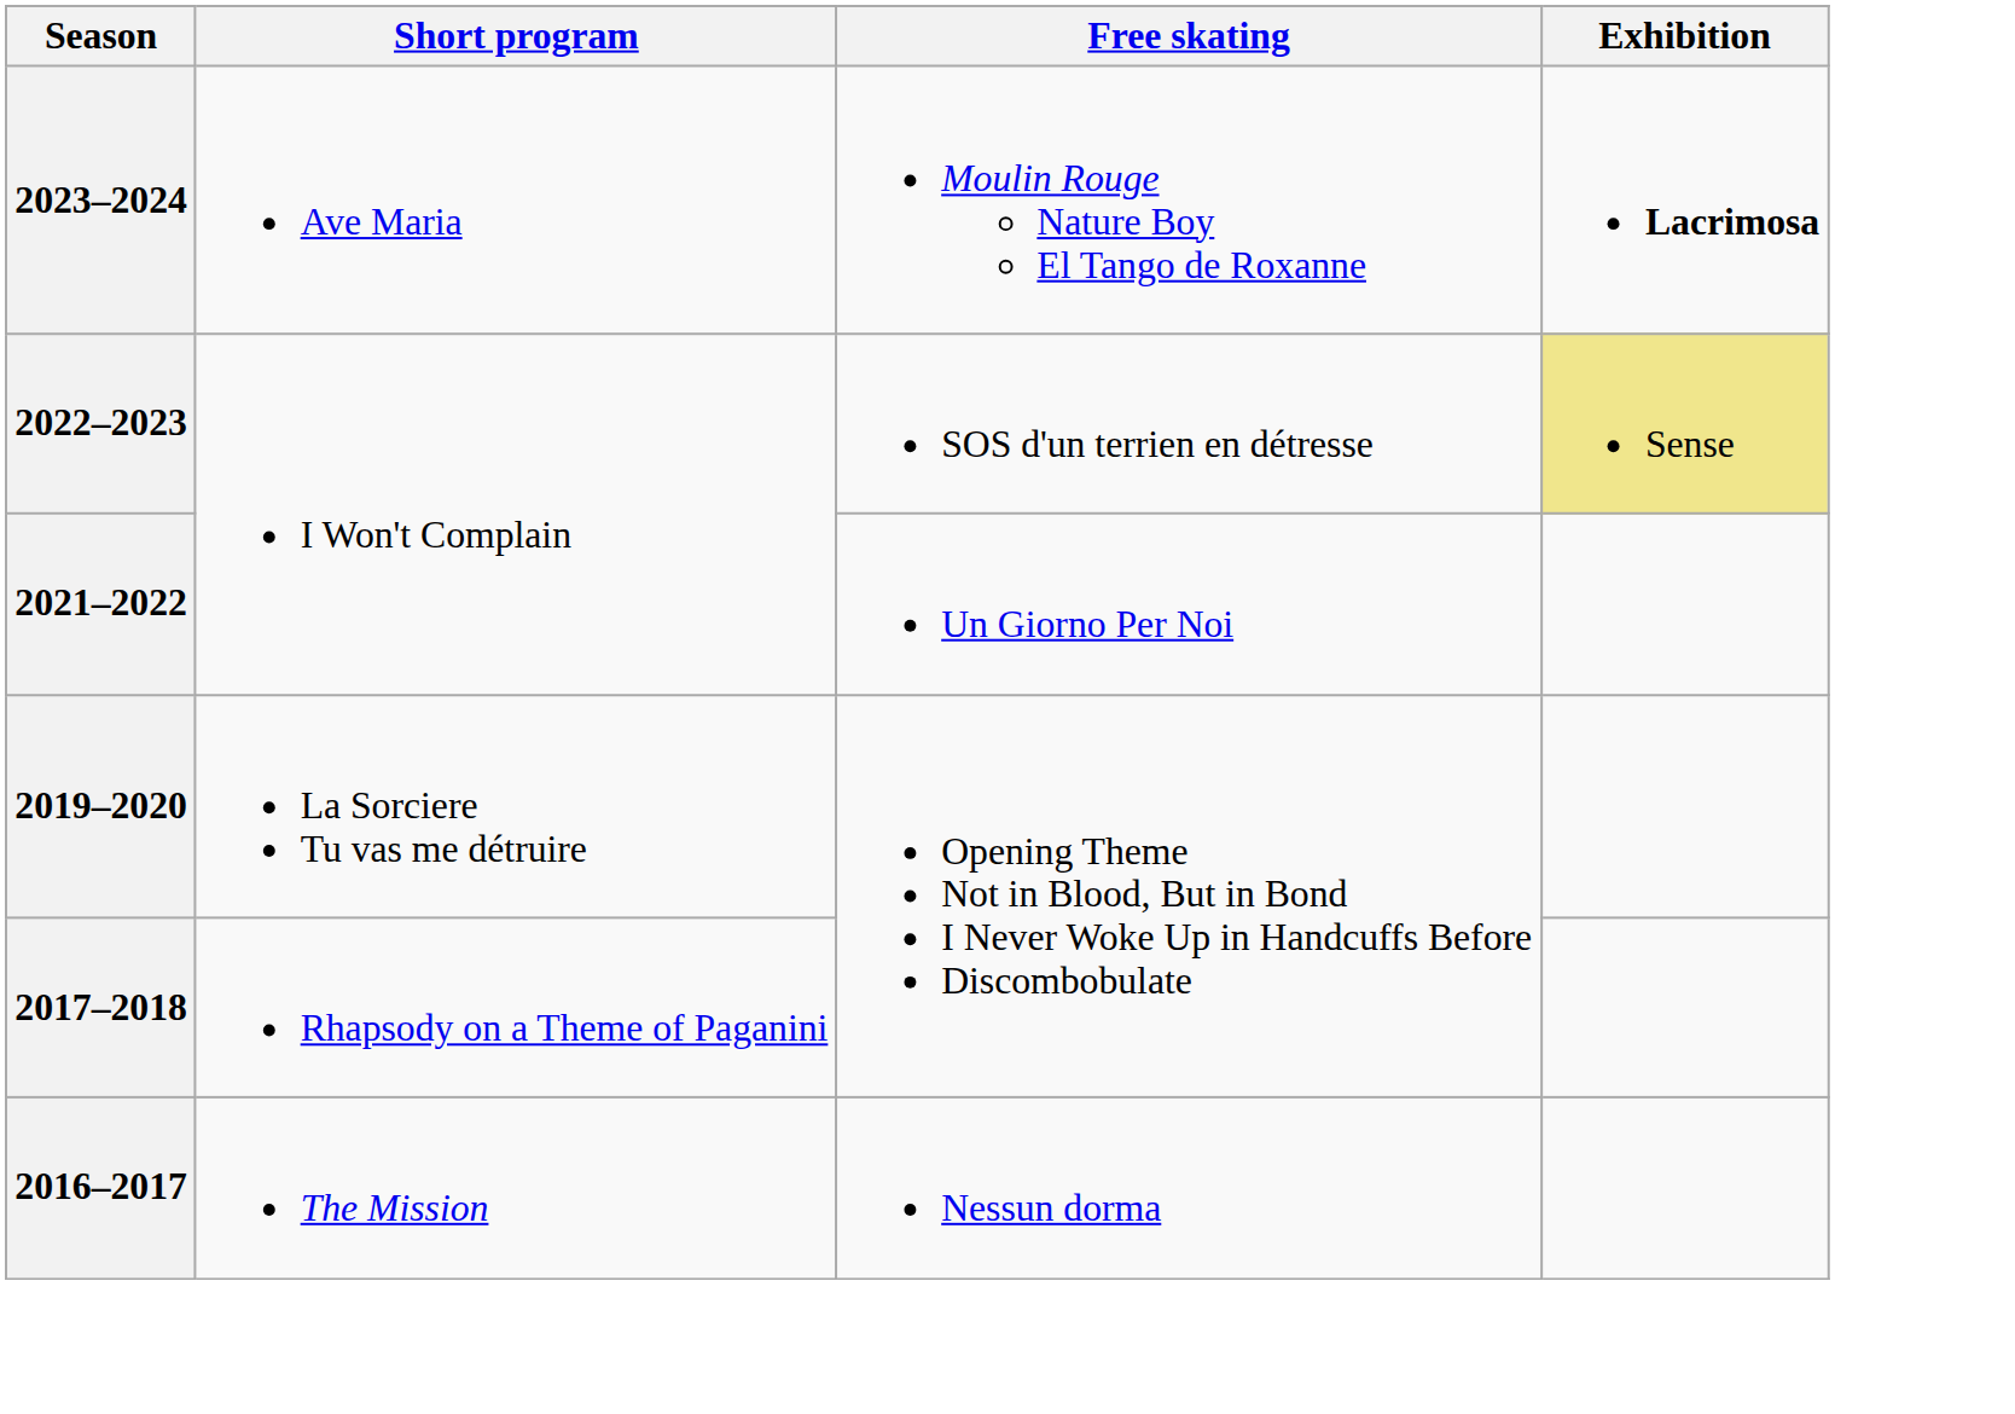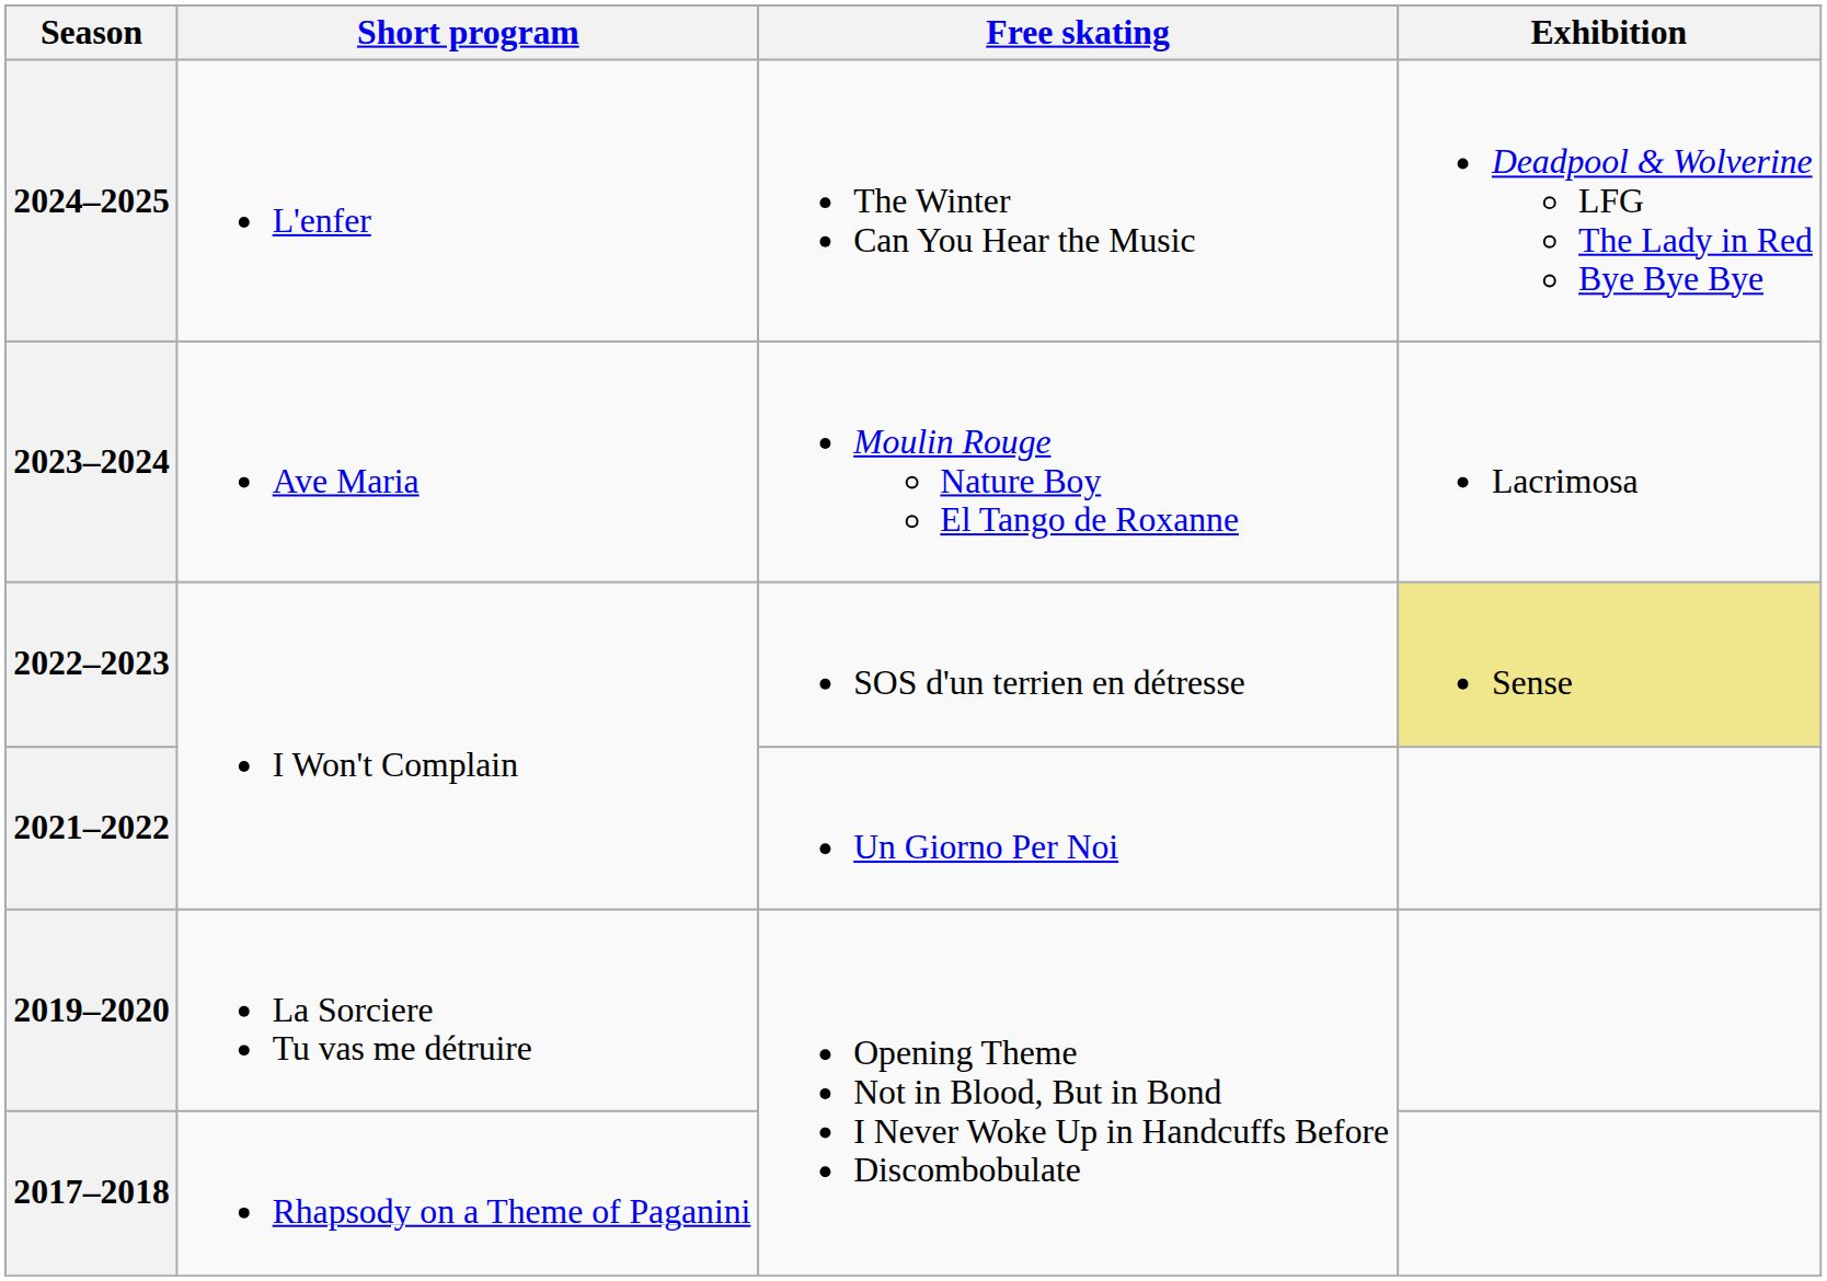+ row: 2024–2025 | L'enfer | The Winter Can You Hear the Music | Deadpool & Wolverine LFG The Lady in Red Bye Bye Bye
2023–2024 | Exhibition: bold -> normal
- row: 2016–2017 | The Mission | Nessun dorma
